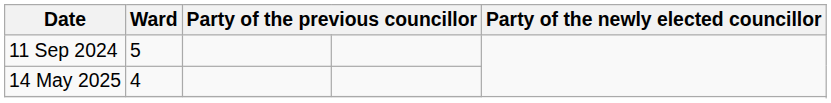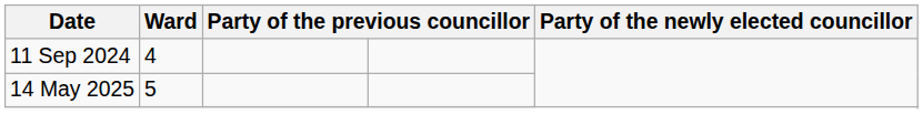11 Sep 2024 | Ward: 5 -> 4
14 May 2025 | Ward: 4 -> 5
